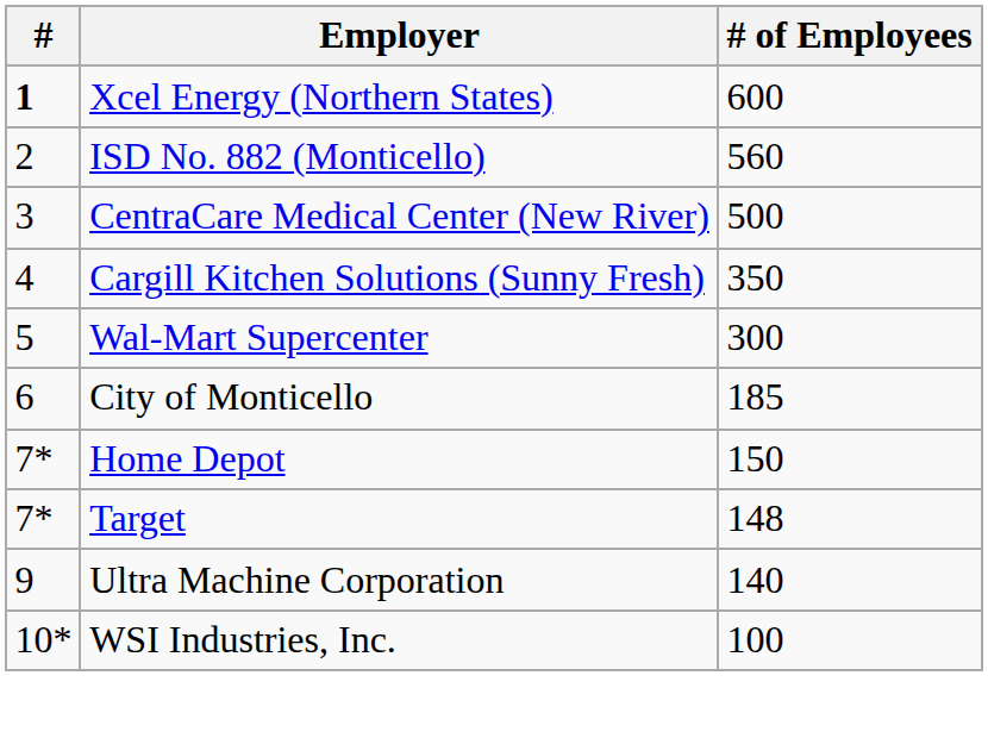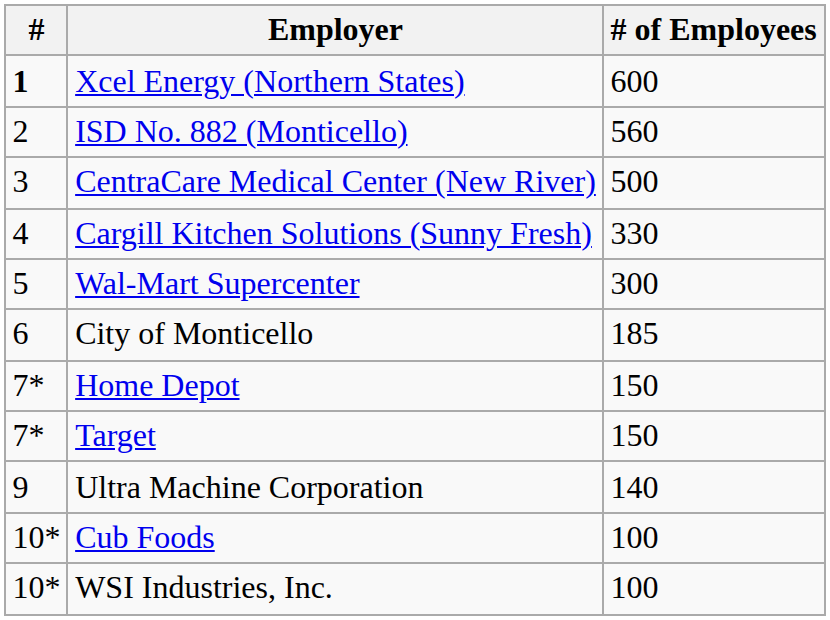Cargill Kitchen Solutions (Sunny Fresh) | # of Employees: 350 -> 330
Target | # of Employees: 148 -> 150
+ row: 10* | Cub Foods | 100
